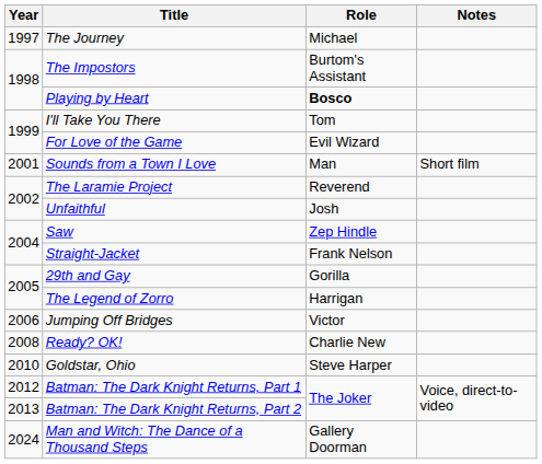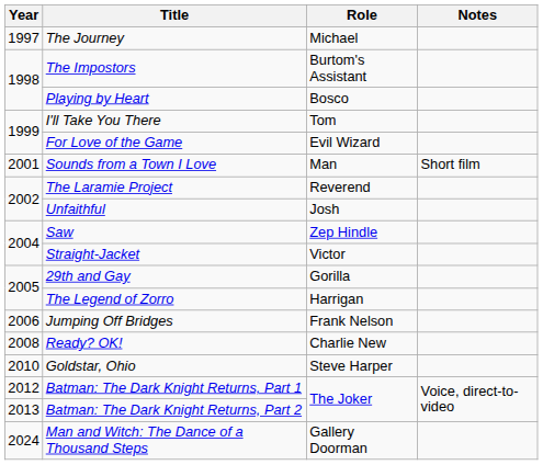Playing by Heart | Role: bold -> normal
Straight-Jacket | Role: Frank Nelson -> Victor
Jumping Off Bridges | Role: Victor -> Frank Nelson
